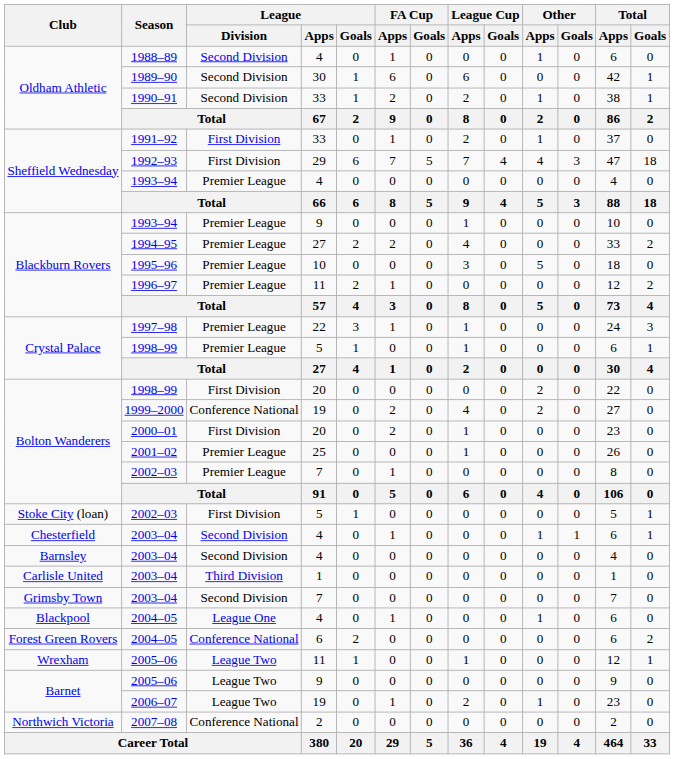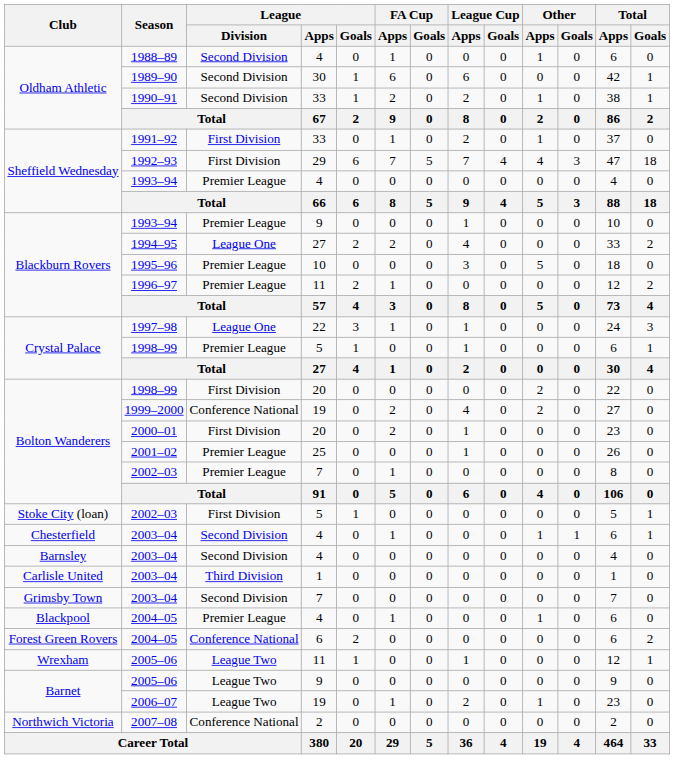1994–95 | League / Division: Premier League -> League One
1997–98 | League / Division: Premier League -> League One
Blackpool / 2004–05 | League / Division: League One -> Premier League
